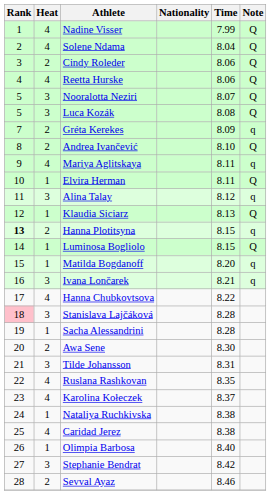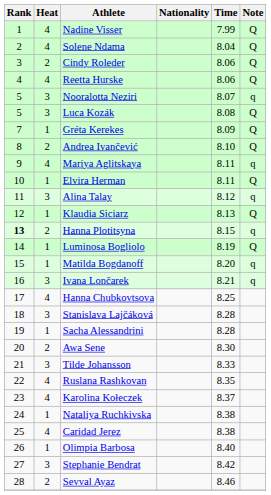Nooralotta Neziri | Note: Q -> q
Gréta Kerekes | Heat: 2 -> 1
Gréta Kerekes | Note: q -> Q
Luminosa Bogliolo | Time: 8.15 -> 8.19
Hanna Chubkovtsova | Time: 8.22 -> 8.25
Stanislava Lajčáková | Rank: pink background -> no background
Tilde Johansson | Time: 8.31 -> 8.33
